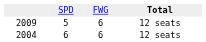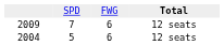2009 | column 2: 5 -> 7
2004 | column 2: 6 -> 5
